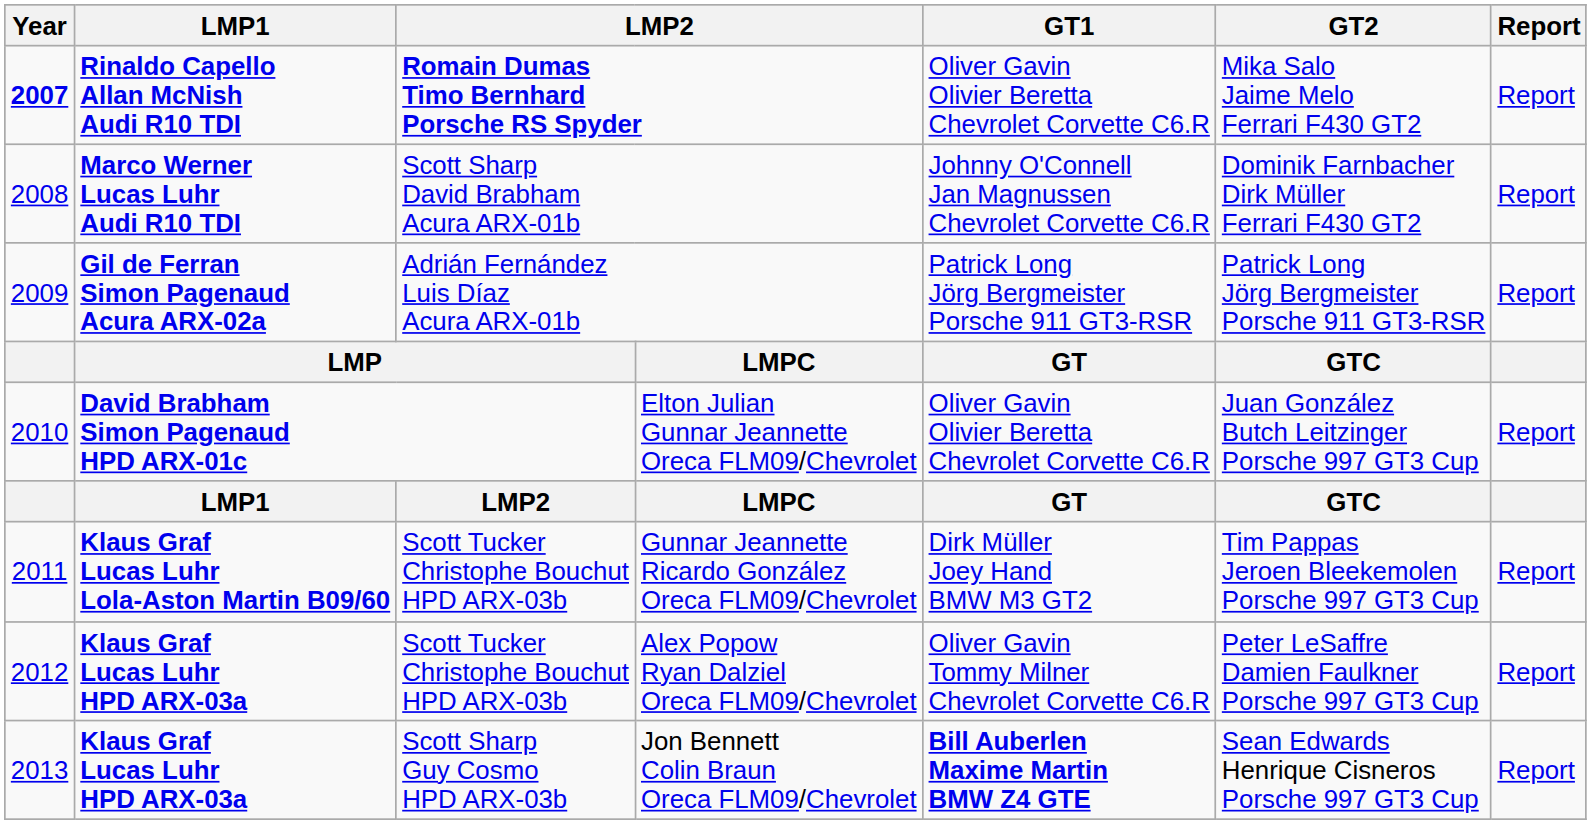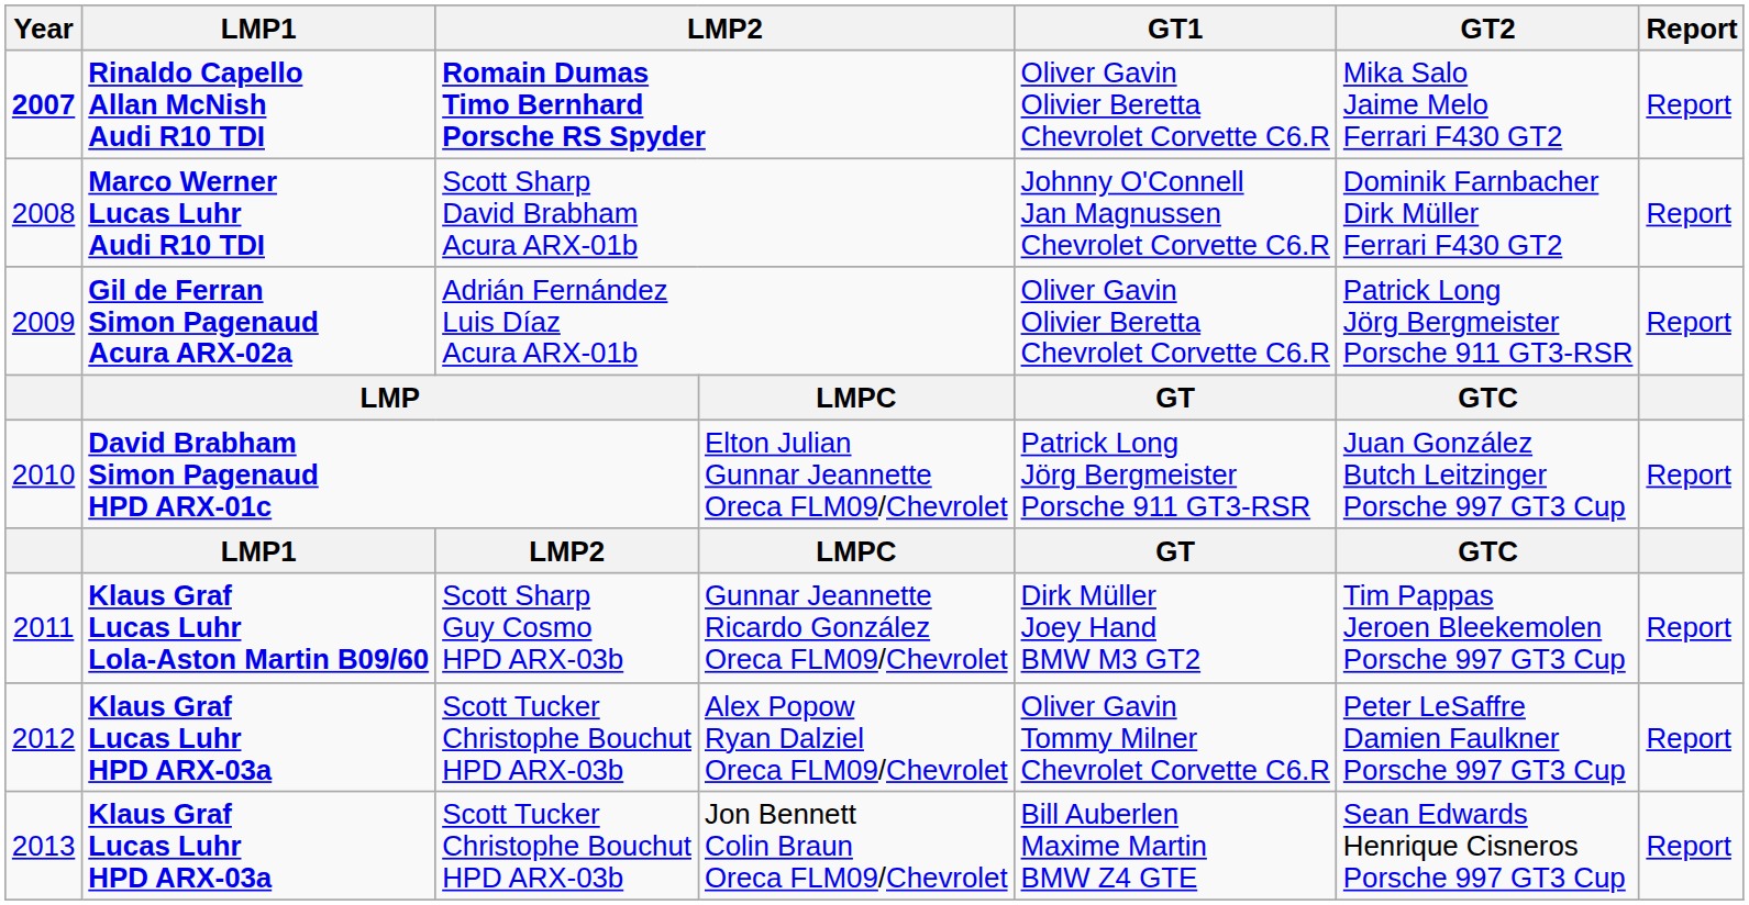Adrián Fernández Luis Díaz Acura ARX-01b | GT1: Patrick Long Jörg Bergmeister Porsche 911 GT3-RSR -> Oliver Gavin Olivier Beretta Chevrolet Corvette C6.R
Elton Julian Gunnar Jeannette Oreca FLM09/Chevrolet | GT1: Oliver Gavin Olivier Beretta Chevrolet Corvette C6.R -> Patrick Long Jörg Bergmeister Porsche 911 GT3-RSR
Gunnar Jeannette Ricardo González Oreca FLM09/Chevrolet | column 3: Scott Tucker Christophe Bouchut HPD ARX-03b -> Scott Sharp Guy Cosmo HPD ARX-03b
Jon Bennett Colin Braun Oreca FLM09/Chevrolet | column 3: Scott Sharp Guy Cosmo HPD ARX-03b -> Scott Tucker Christophe Bouchut HPD ARX-03b
Jon Bennett Colin Braun Oreca FLM09/Chevrolet | GT1: bold -> normal
